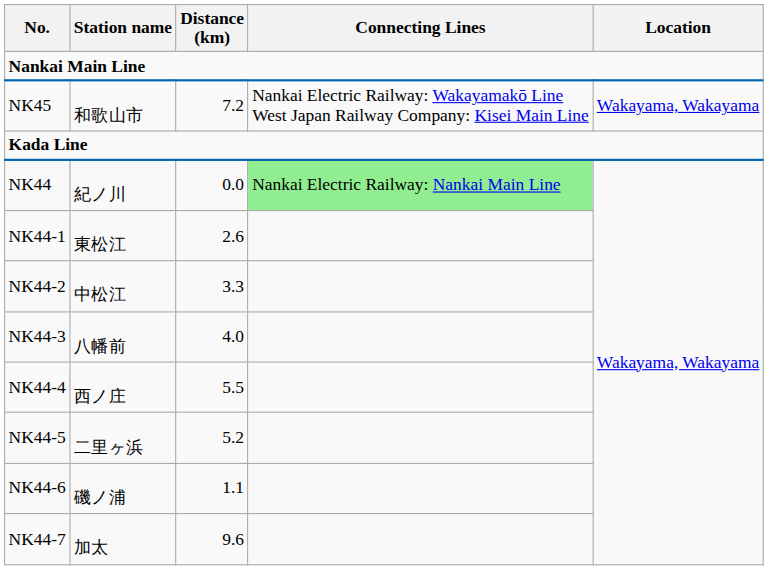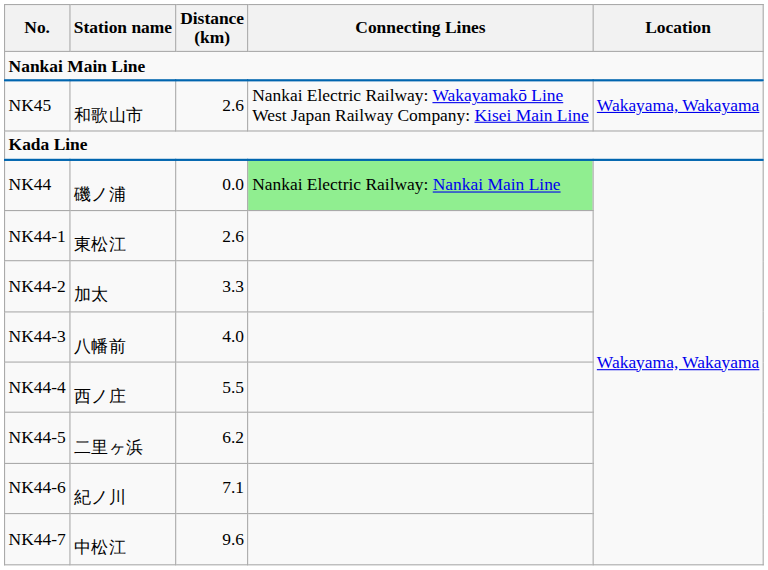NK45 | Distance (km): 7.2 -> 2.6
NK44 | Station name: 紀ノ川 -> 磯ノ浦
NK44-2 | Station name: 中松江 -> 加太
NK44-5 | Distance (km): 5.2 -> 6.2
NK44-6 | Station name: 磯ノ浦 -> 紀ノ川
NK44-6 | Distance (km): 1.1 -> 7.1
NK44-7 | Station name: 加太 -> 中松江
